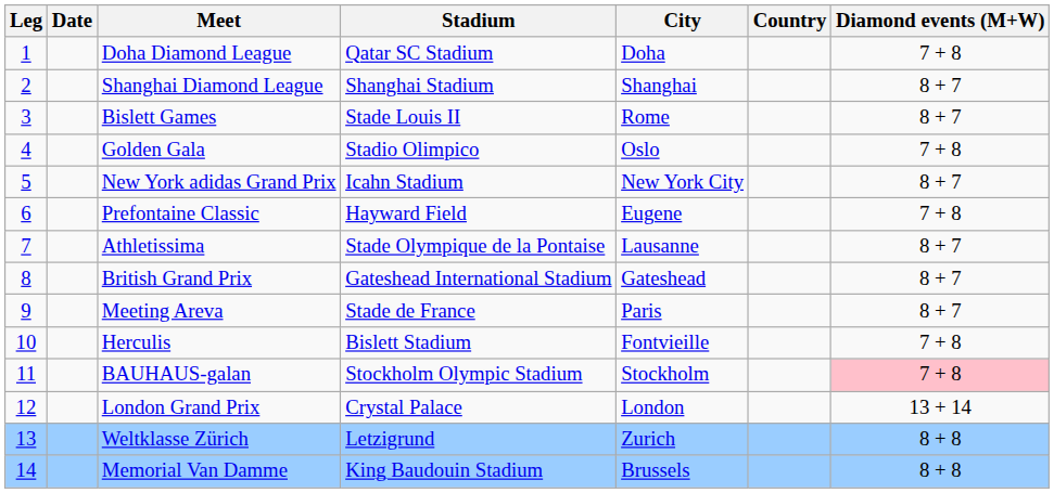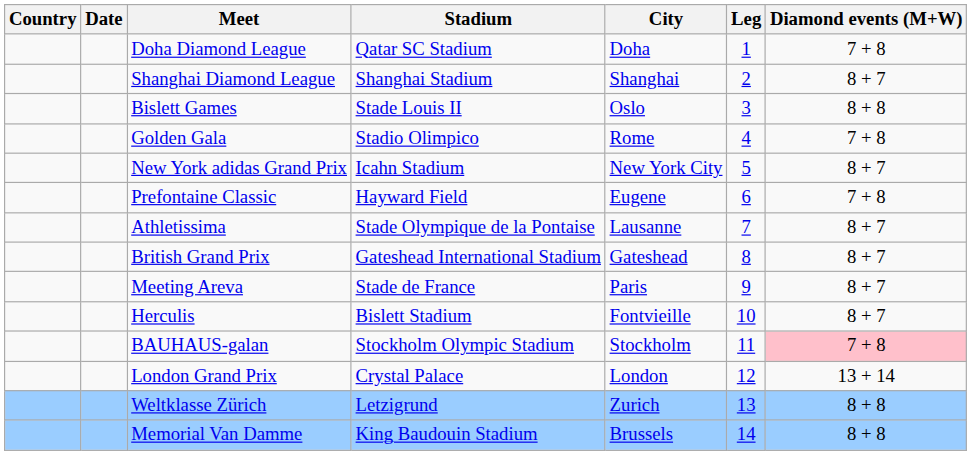columns swapped: Leg <-> Country
Bislett Games | City: Rome -> Oslo
Bislett Games | Diamond events (M+W): 8 + 7 -> 8 + 8
Golden Gala | City: Oslo -> Rome
Herculis | Diamond events (M+W): 7 + 8 -> 8 + 7
